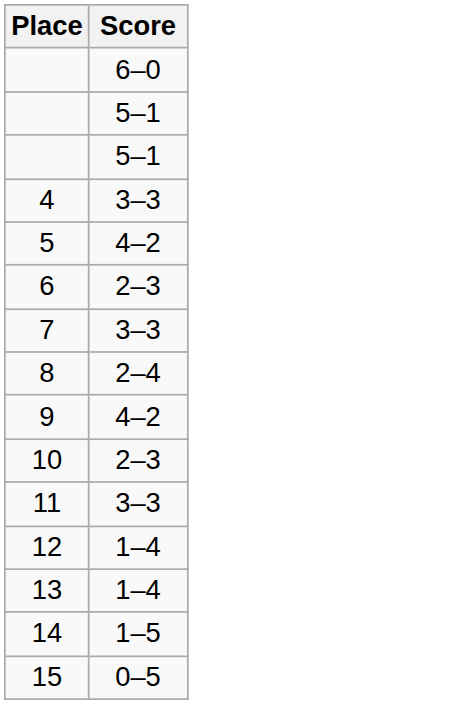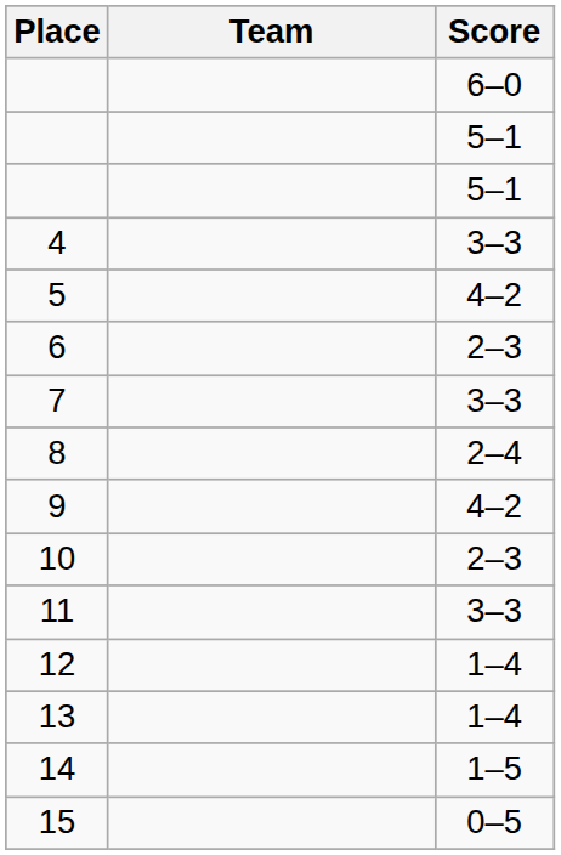+ column: Team
